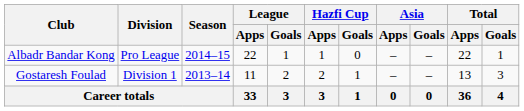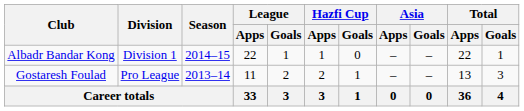Albadr Bandar Kong | Division: Pro League -> Division 1
Gostaresh Foulad | Division: Division 1 -> Pro League
